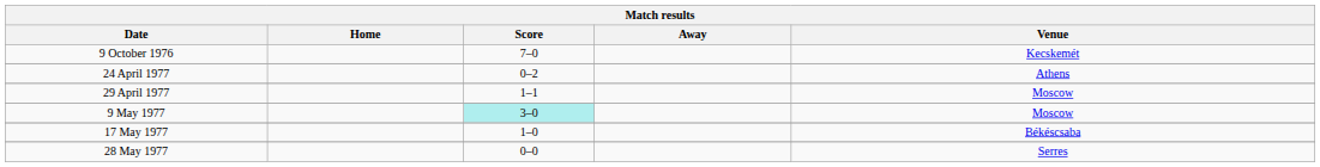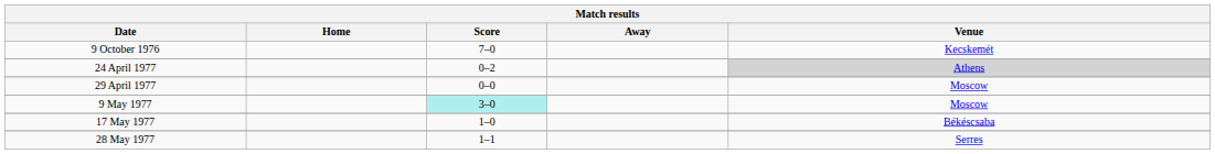24 April 1977 | Venue: no background -> lightgrey background
29 April 1977 | Score: 1–1 -> 0–0
28 May 1977 | Score: 0–0 -> 1–1
